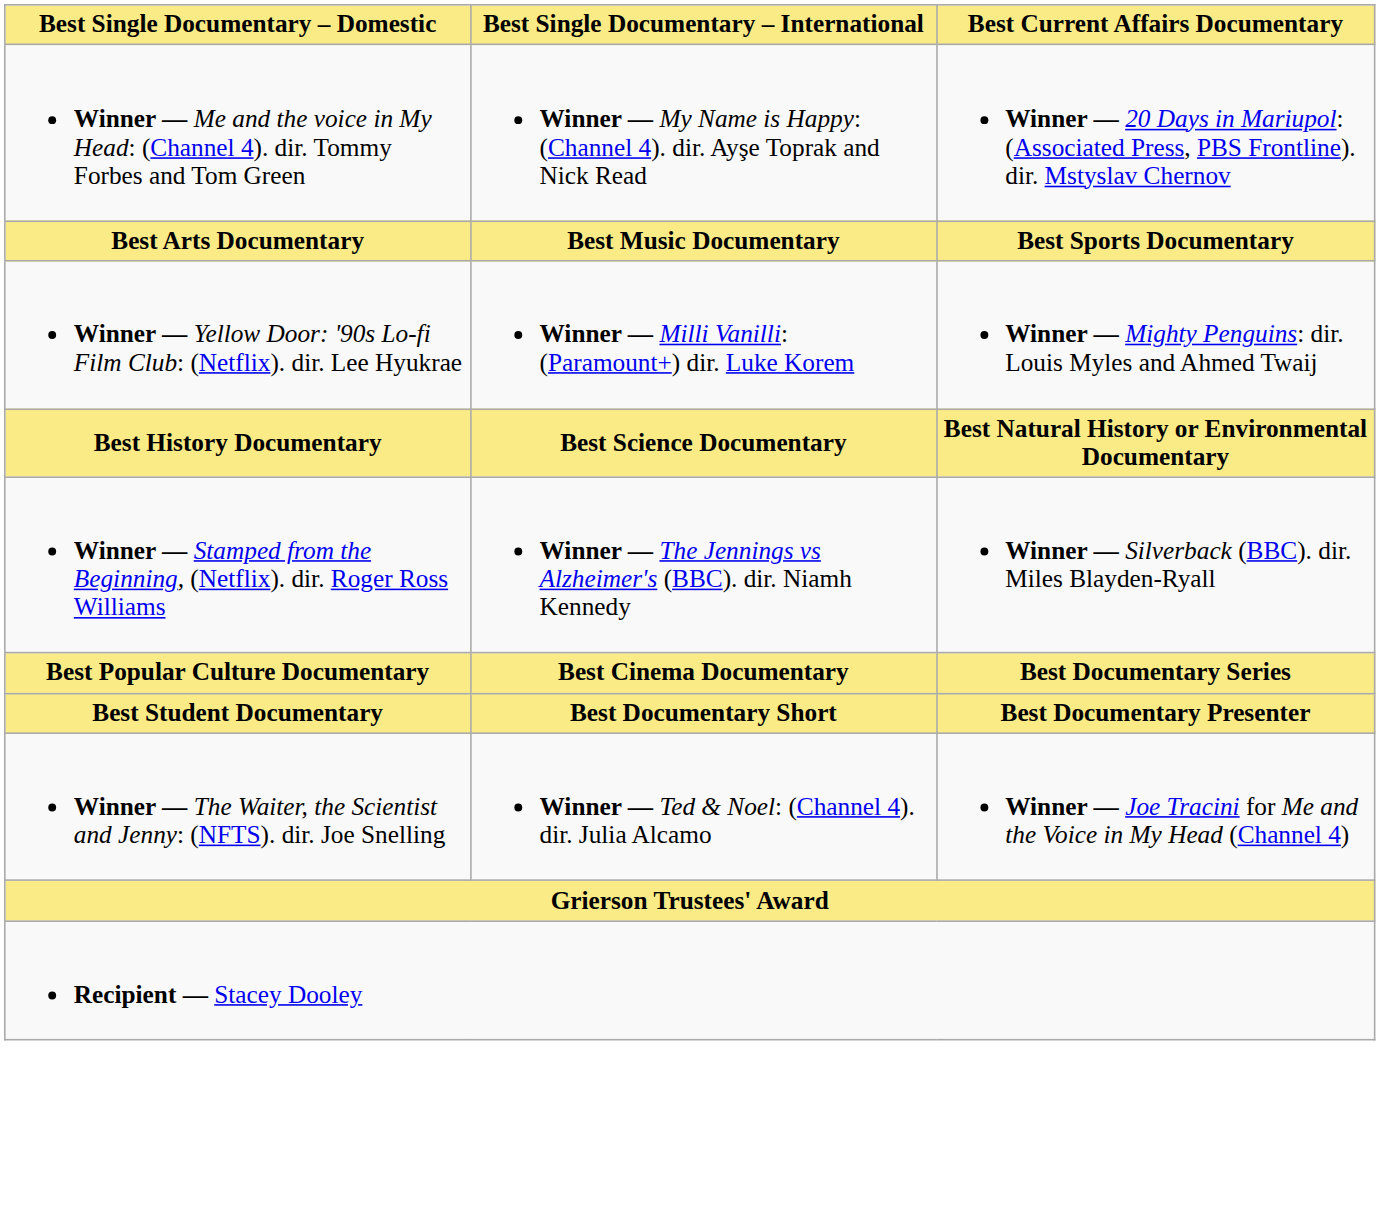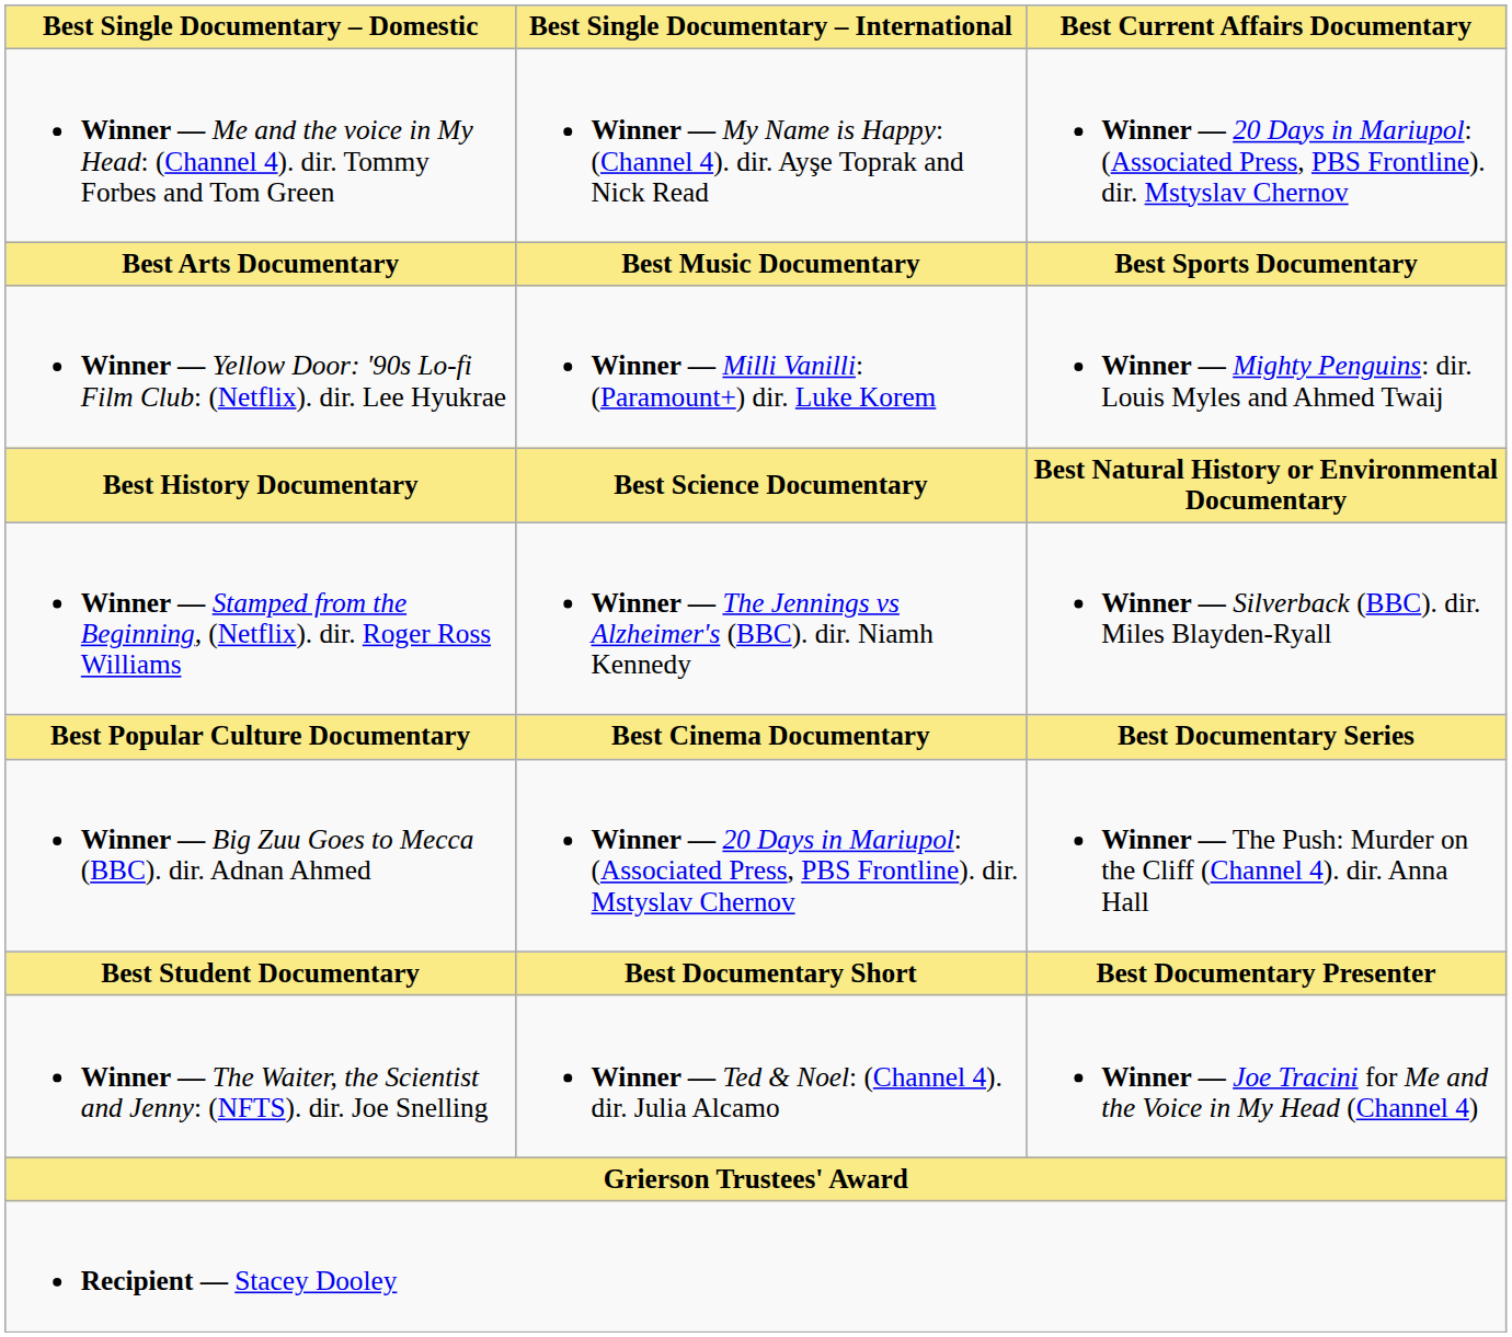+ row: Winner — Big Zuu Goes to Mecca (BBC). dir. Adnan Ahmed | Winner — 20 Days in Mariupol: (Associated Press, PBS Frontline). dir. Mstyslav Chernov | Winner — The Push: Murder on the Cliff (Channel 4). dir. Anna Hall
